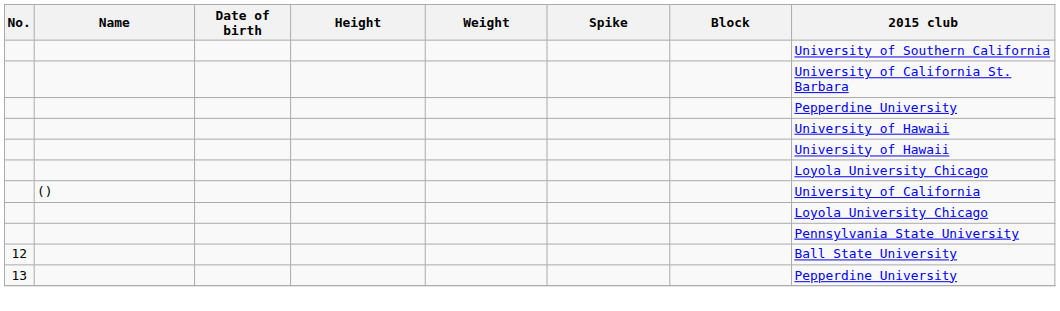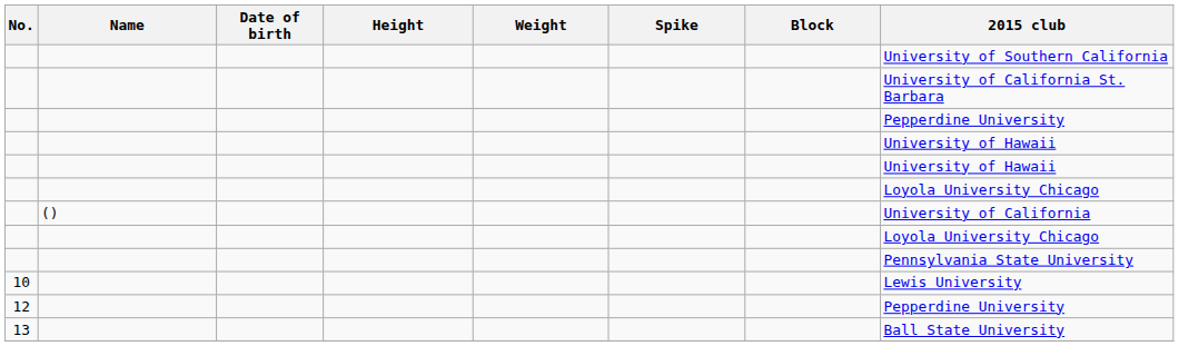+ row: 10 | Lewis University
12 | 2015 club: Ball State University -> Pepperdine University
13 | 2015 club: Pepperdine University -> Ball State University
